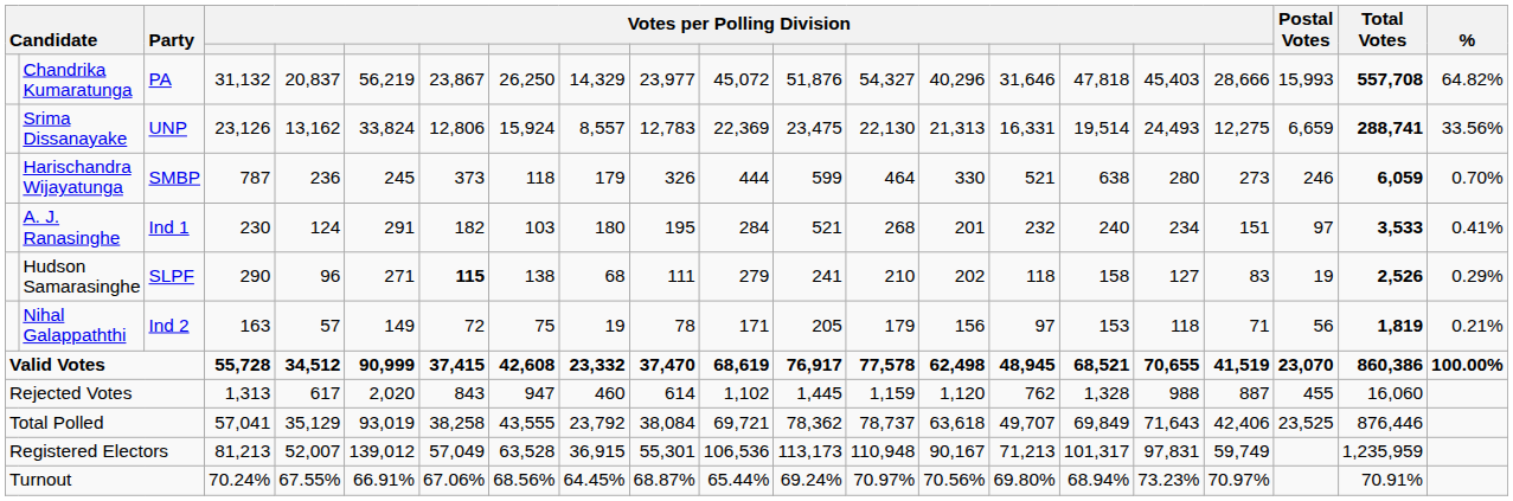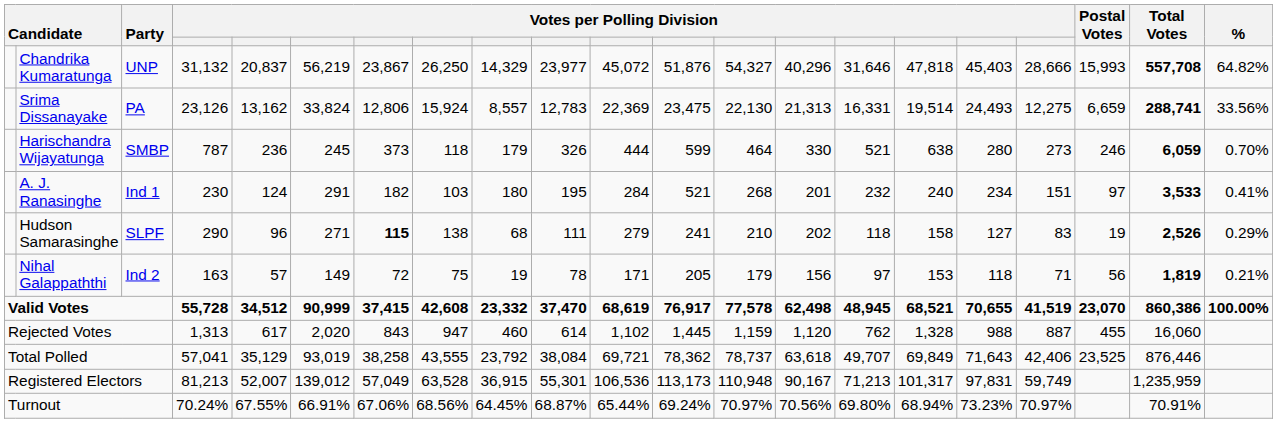Chandrika Kumaratunga | Party: PA -> UNP
Srima Dissanayake | Party: UNP -> PA
